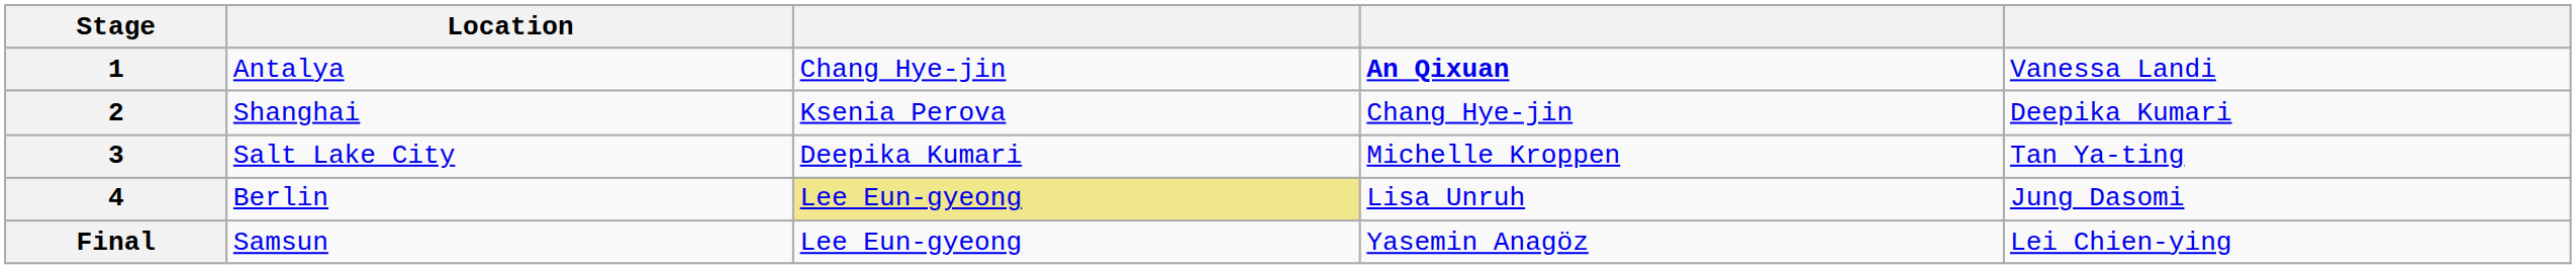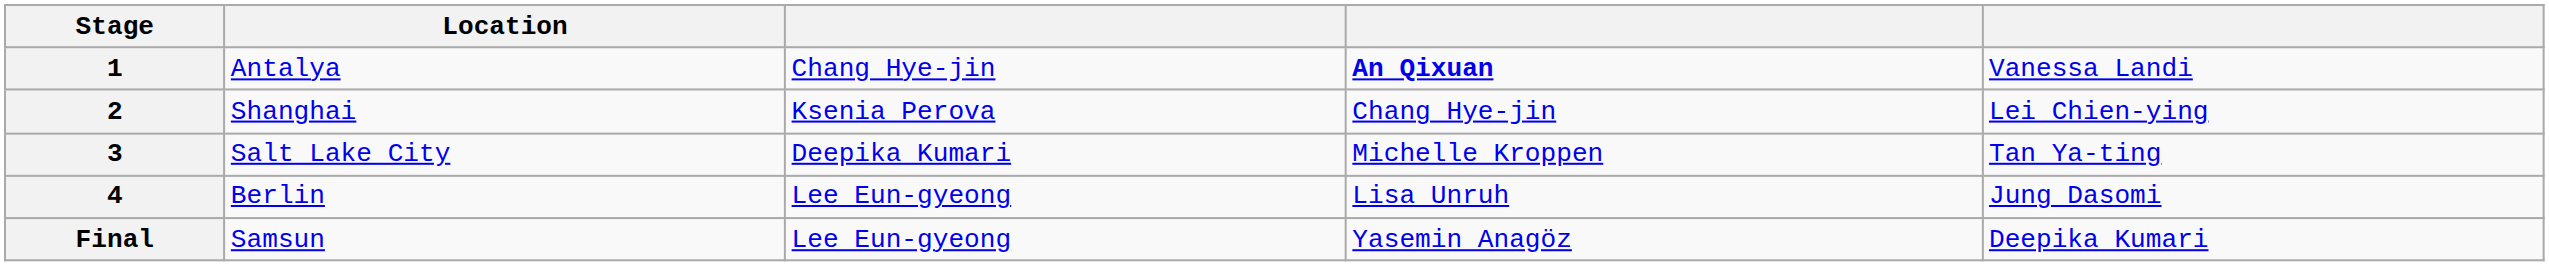2 | column 5: Deepika Kumari -> Lei Chien-ying
4 | column 3: khaki background -> no background
Final | column 5: Lei Chien-ying -> Deepika Kumari
